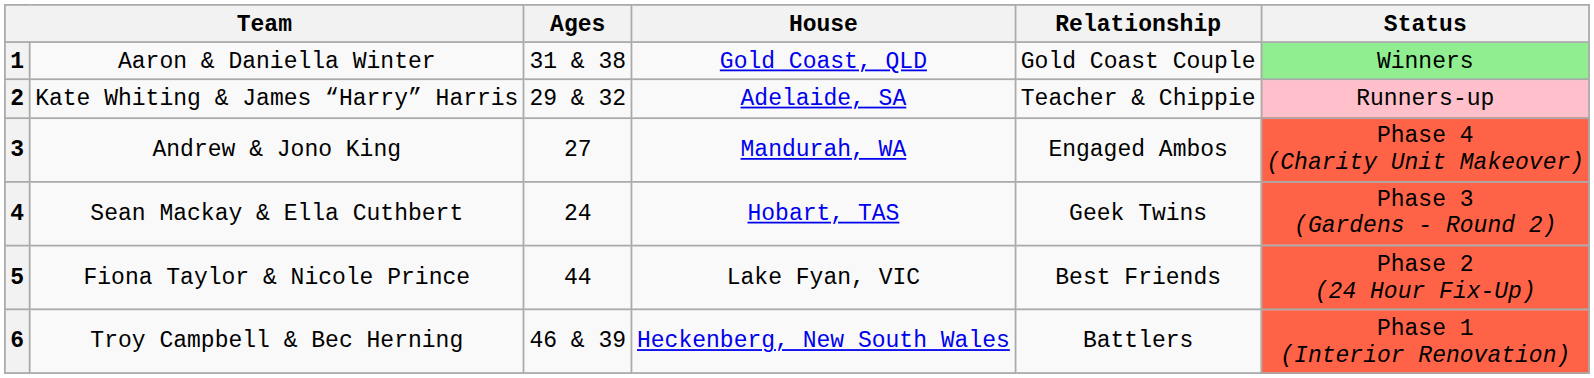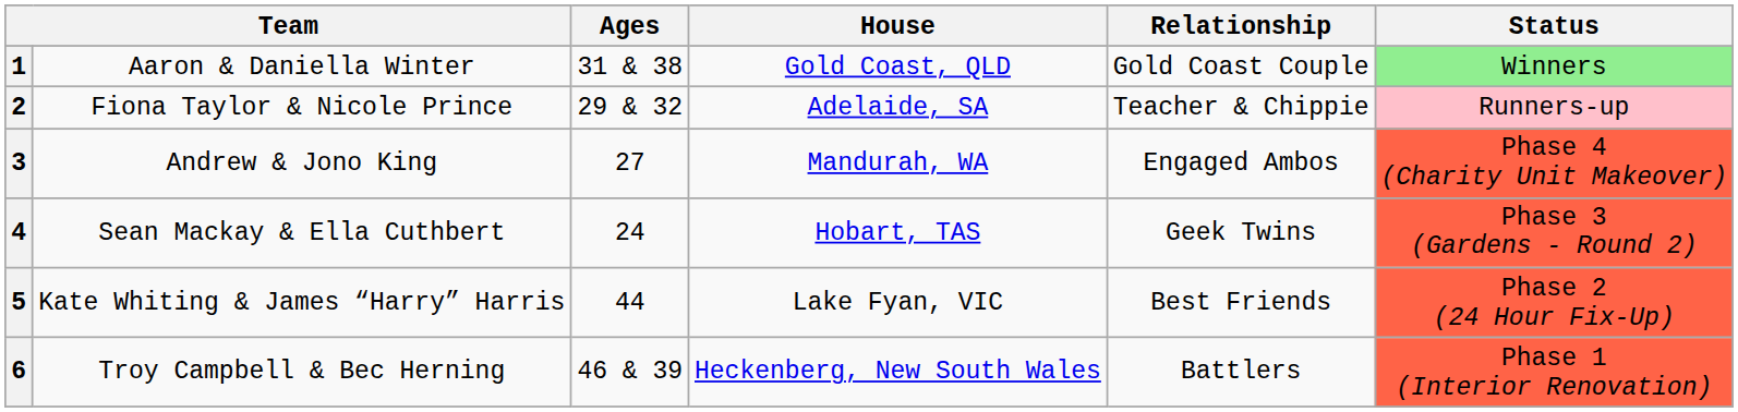2 | column 2: Kate Whiting & James “Harry” Harris -> Fiona Taylor & Nicole Prince
5 | column 2: Fiona Taylor & Nicole Prince -> Kate Whiting & James “Harry” Harris
